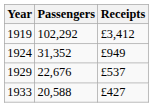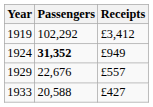1924 | Passengers: normal -> bold
1929 | Receipts: £537 -> £557
